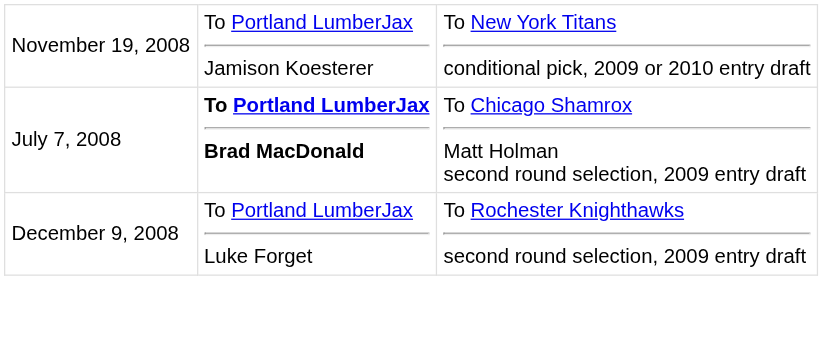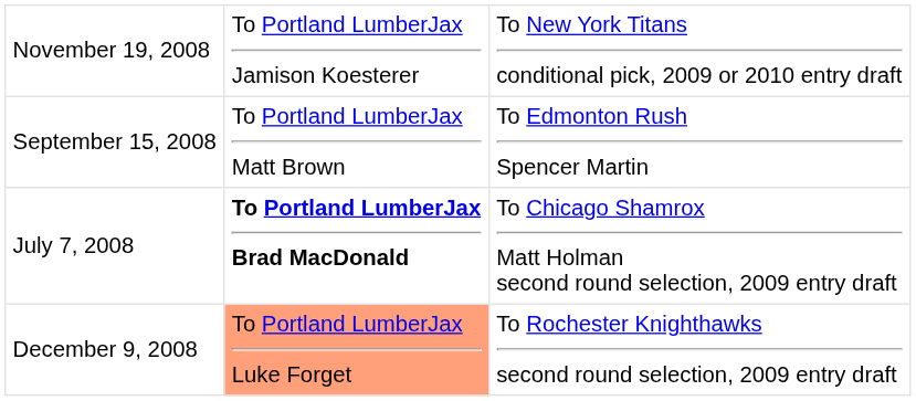+ row: September 15, 2008 | To Portland LumberJax Matt Brown | To Edmonton Rush Spencer Martin
December 9, 2008 | column 2: no background -> lightsalmon background
